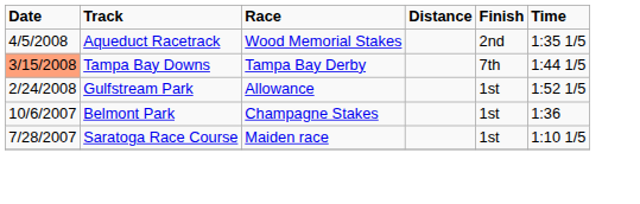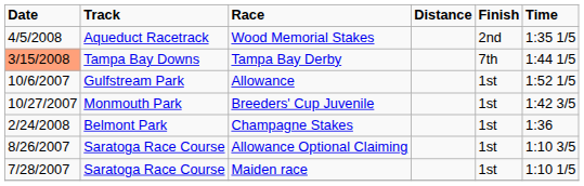Allowance | Date: 2/24/2008 -> 10/6/2007
+ row: 10/27/2007 | Monmouth Park | Breeders' Cup Juvenile | 1st | 1:42 3/5
Champagne Stakes | Date: 10/6/2007 -> 2/24/2008
+ row: 8/26/2007 | Saratoga Race Course | Allowance Optional Claiming | 1st | 1:10 3/5
